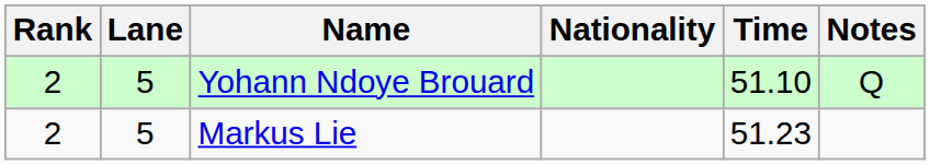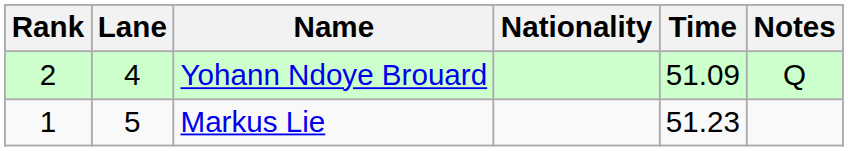Yohann Ndoye Brouard | Lane: 5 -> 4
Yohann Ndoye Brouard | Time: 51.10 -> 51.09
Markus Lie | Rank: 2 -> 1
